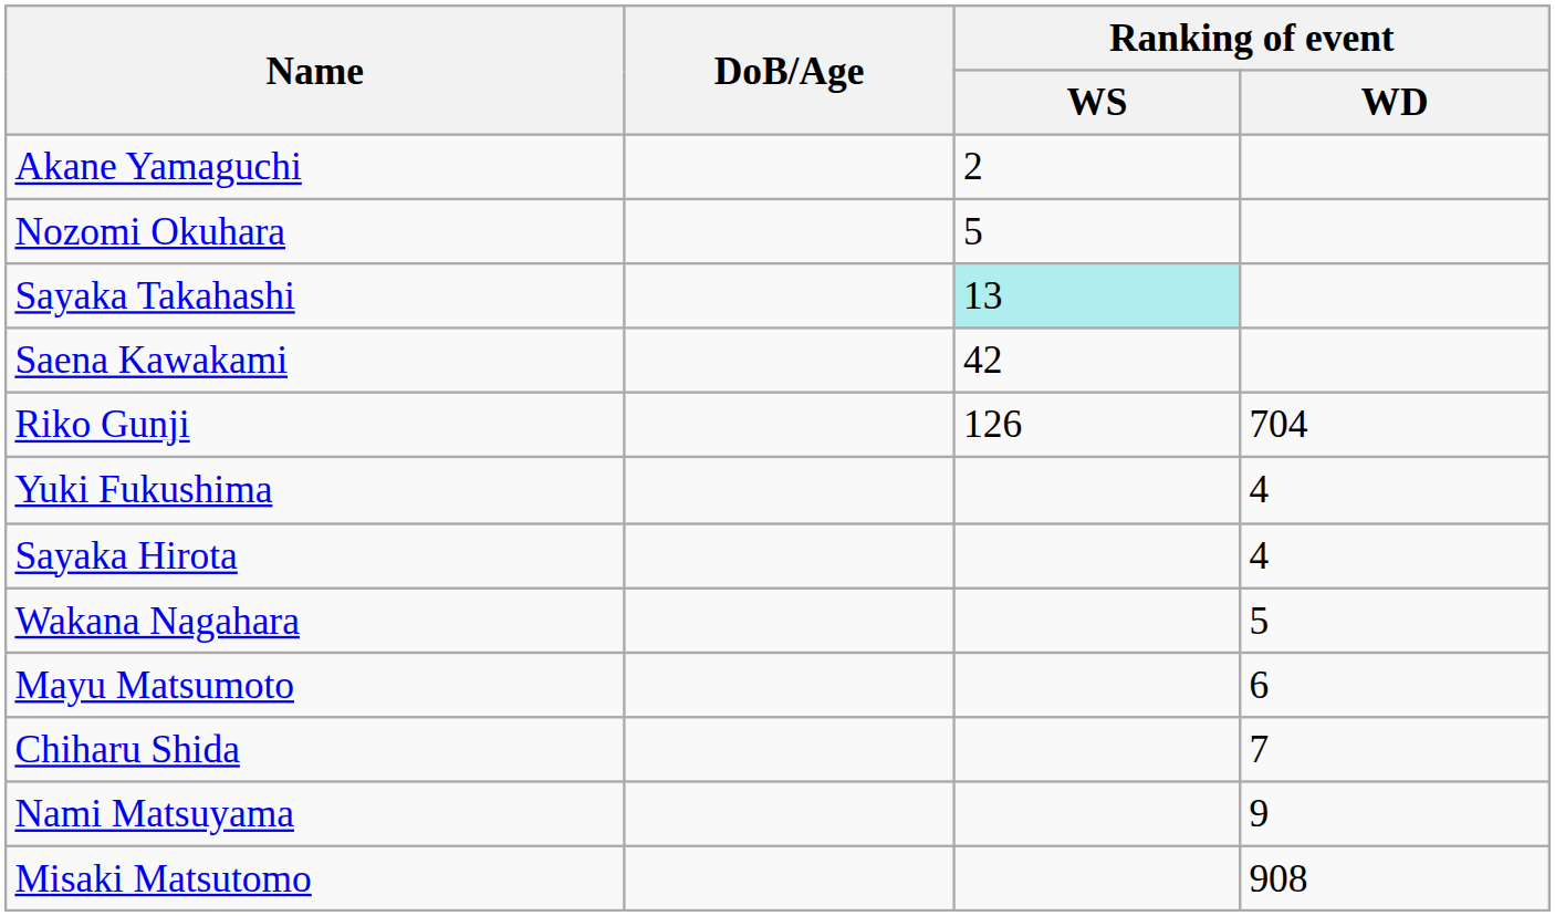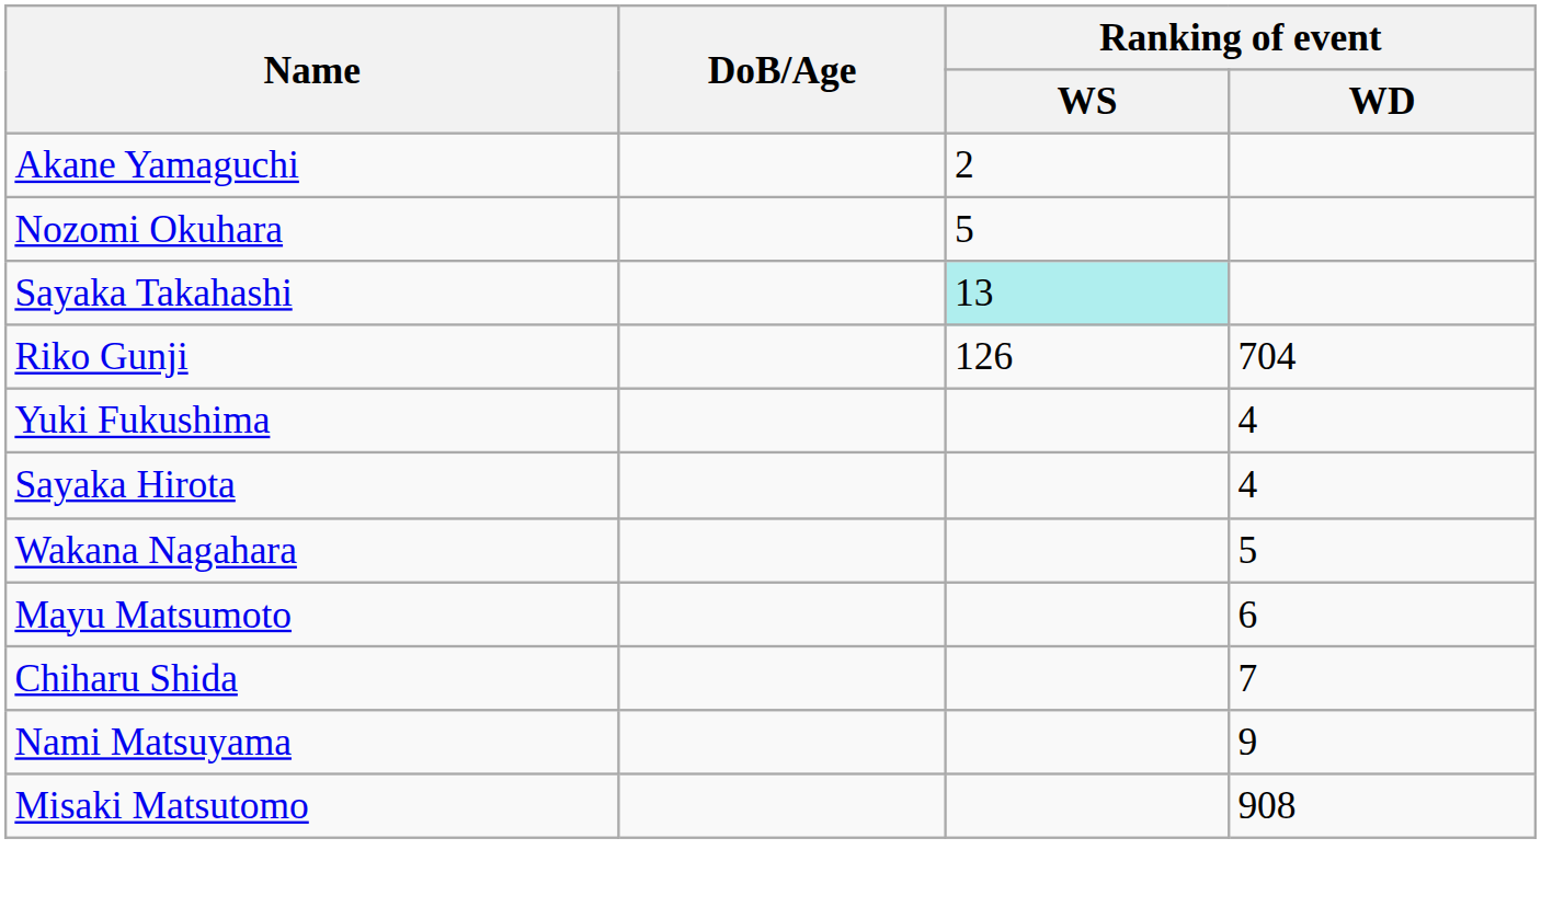- row: Saena Kawakami | 42
